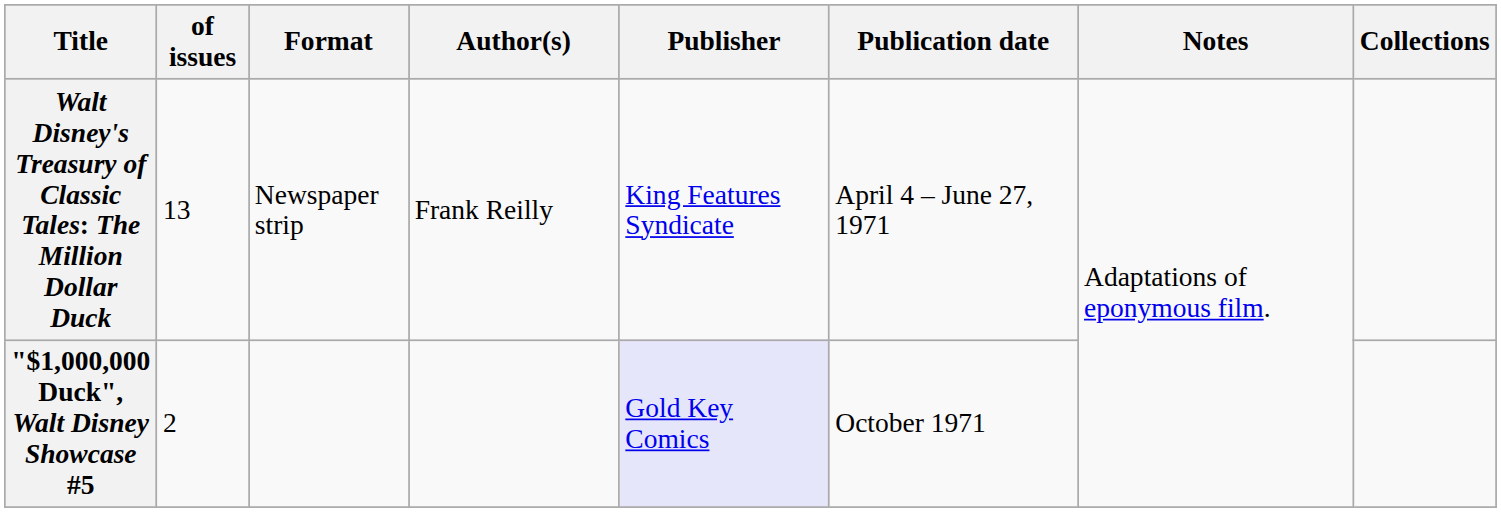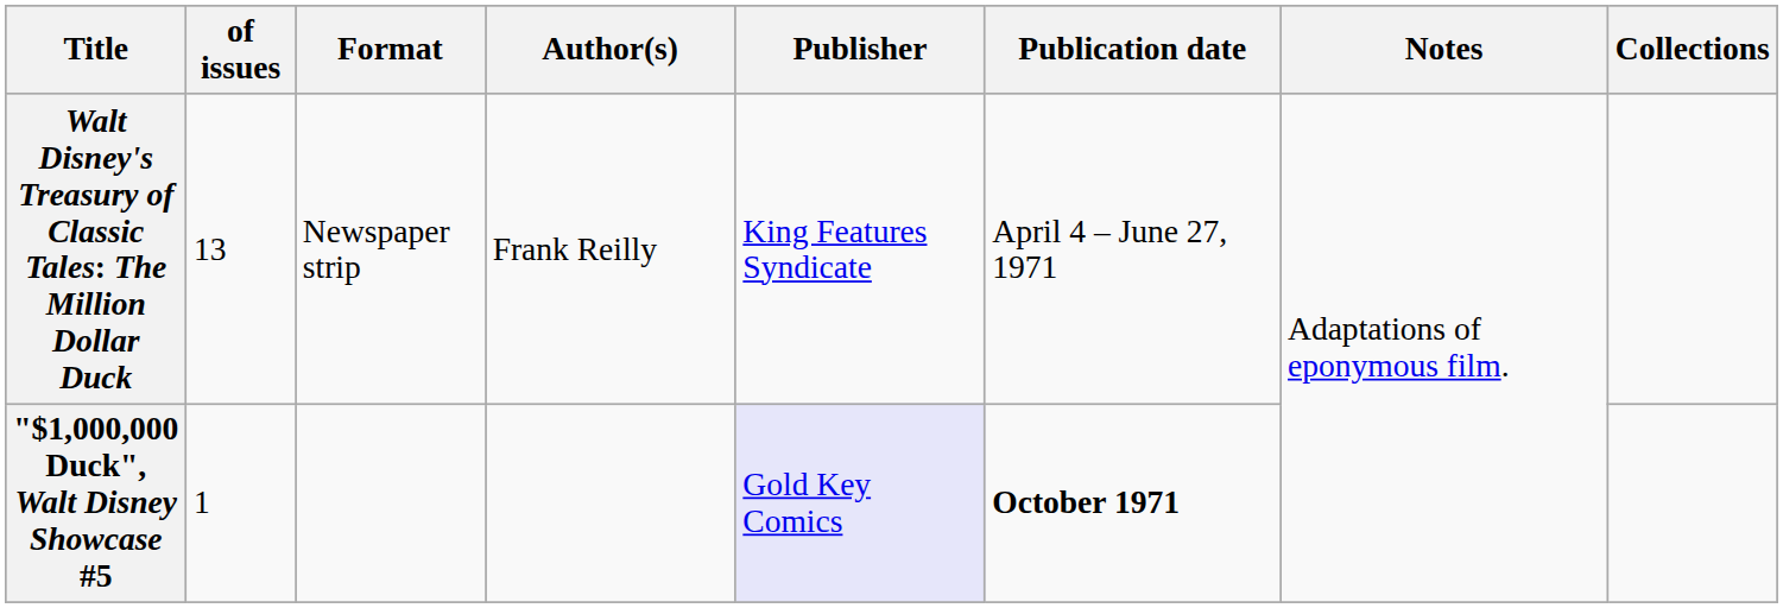"$1,000,000 Duck", Walt Disney Showcase #5 | of issues: 2 -> 1
"$1,000,000 Duck", Walt Disney Showcase #5 | Publication date: normal -> bold
